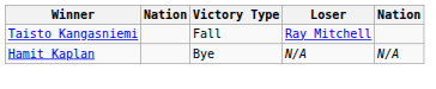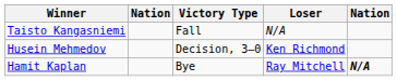Taisto Kangasniemi | Loser: Ray Mitchell -> N/A
+ row: Husein Mehmedov | Decision, 3–0 | Ken Richmond
Hamit Kaplan | Loser: N/A -> Ray Mitchell
Hamit Kaplan | column 5: normal -> bold
